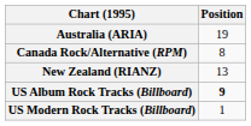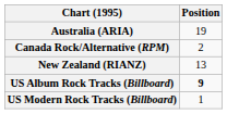Canada Rock/Alternative (RPM) | Position: 8 -> 2
